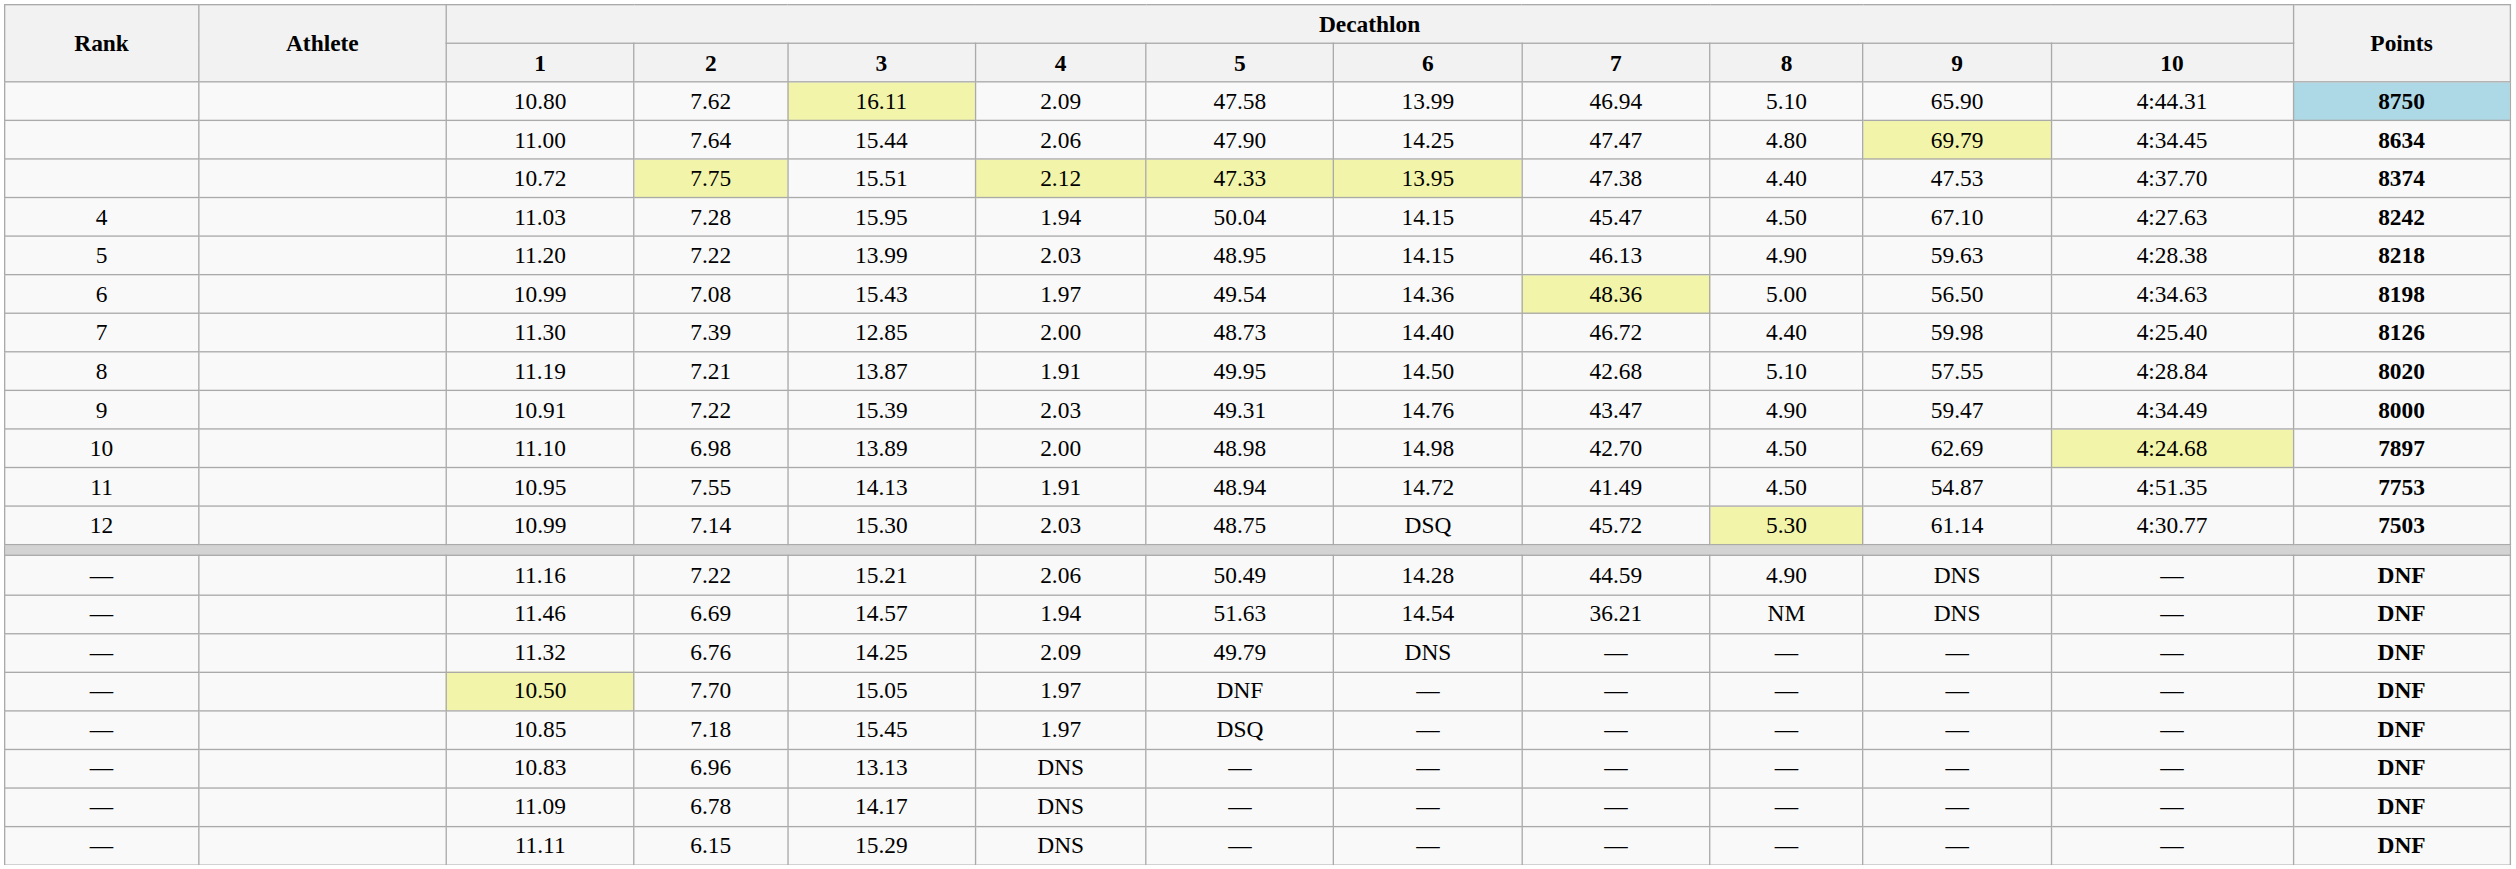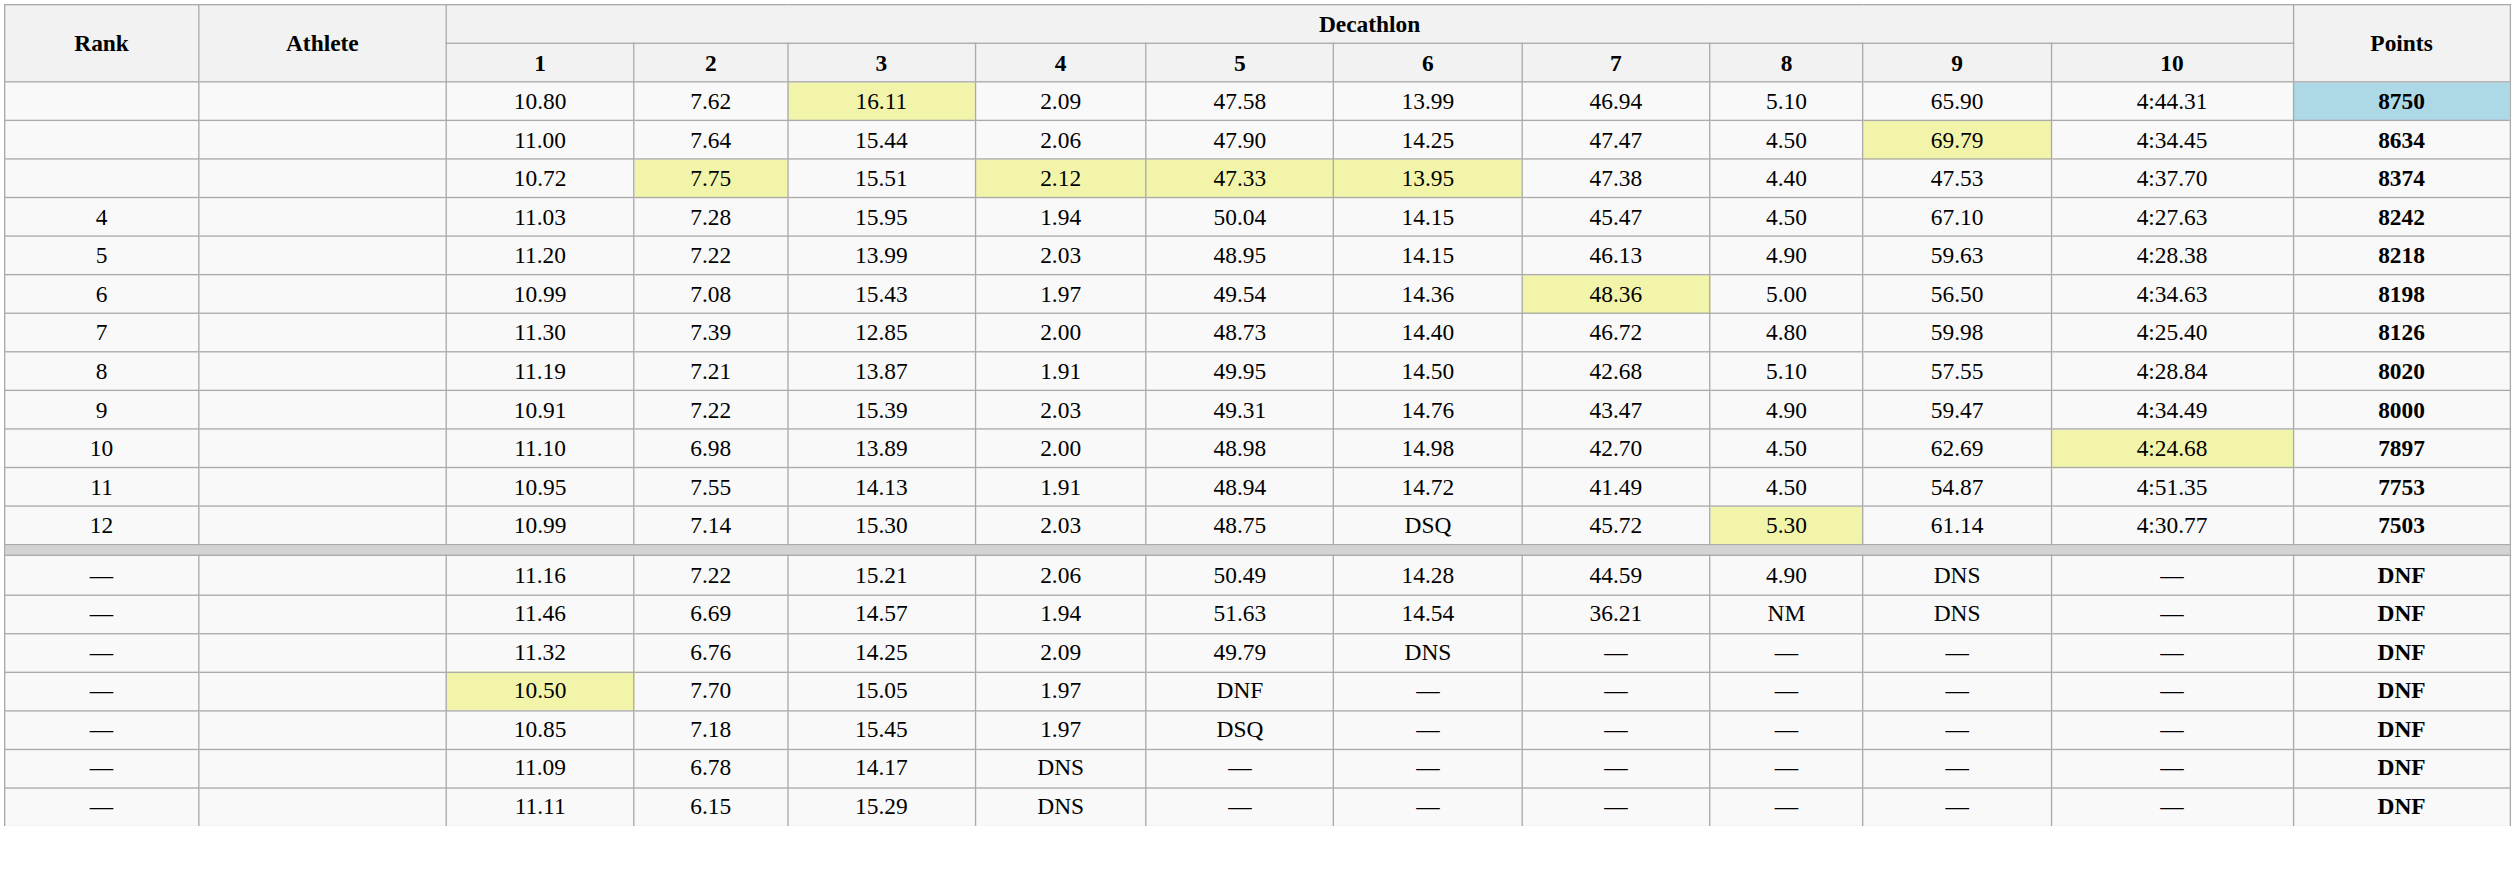11.00 | Decathlon / 8: 4.80 -> 4.50
11.30 | Decathlon / 8: 4.40 -> 4.80
- row: — | 10.83 | 6.96 | 13.13 | DNS | — | — | — | — | — | — | DNF
